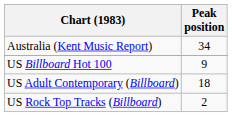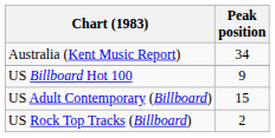US Adult Contemporary (Billboard) | Peak position: 18 -> 15
